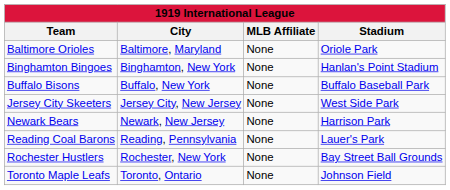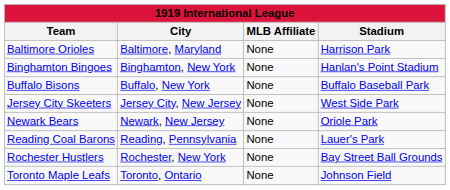Baltimore Orioles | Stadium: Oriole Park -> Harrison Park
Newark Bears | Stadium: Harrison Park -> Oriole Park
